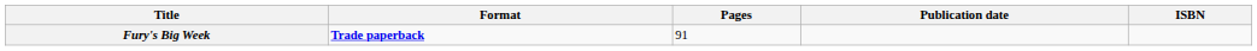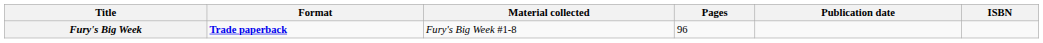+ column: Material collected | Fury's Big Week #1-8
Fury's Big Week | Pages: 91 -> 96
